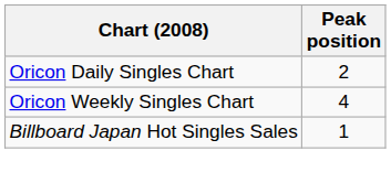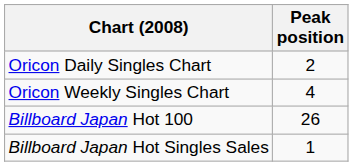+ row: Billboard Japan Hot 100 | 26
